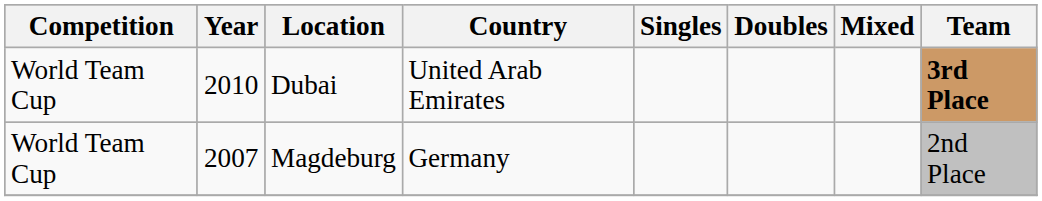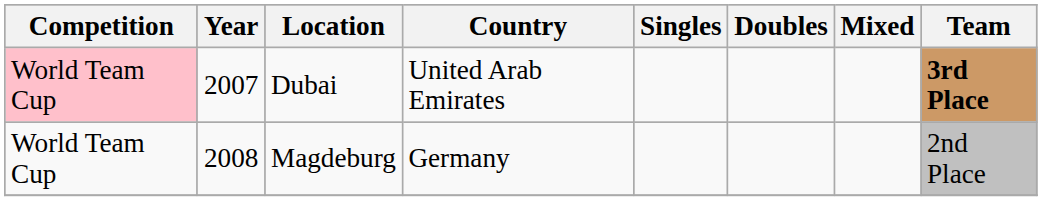Dubai | Competition: no background -> pink background
Dubai | Year: 2010 -> 2007
Magdeburg | Year: 2007 -> 2008
